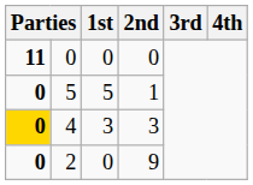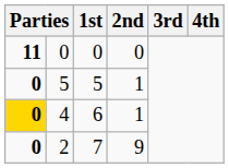4 | 1st: 3 -> 6
4 | 2nd: 3 -> 1
2 | 1st: 0 -> 7
